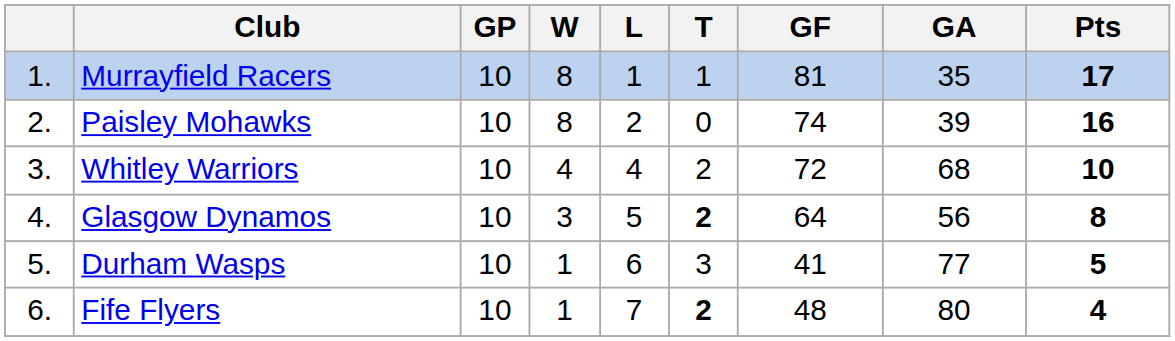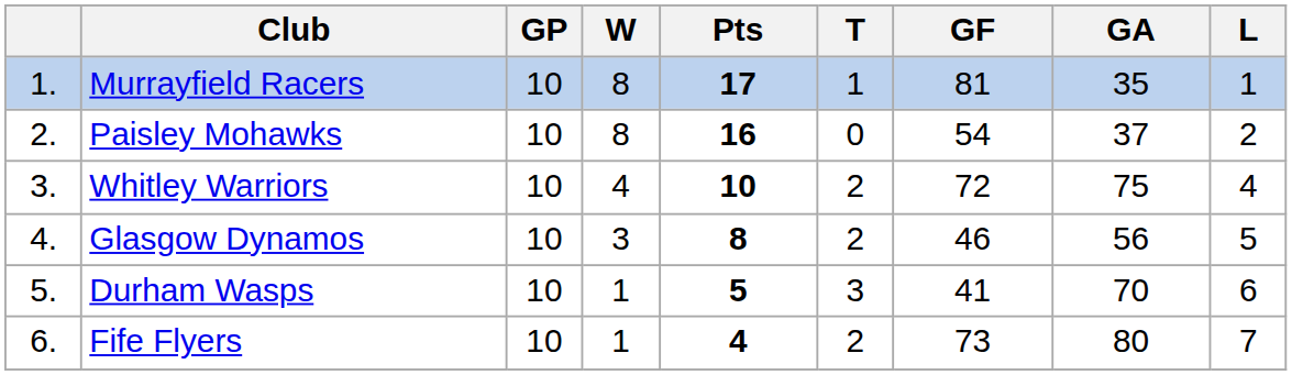columns swapped: L <-> Pts
Paisley Mohawks | GF: 74 -> 54
Paisley Mohawks | GA: 39 -> 37
Whitley Warriors | GA: 68 -> 75
Glasgow Dynamos | T: bold -> normal
Glasgow Dynamos | GF: 64 -> 46
Durham Wasps | GA: 77 -> 70
Fife Flyers | T: bold -> normal
Fife Flyers | GF: 48 -> 73
